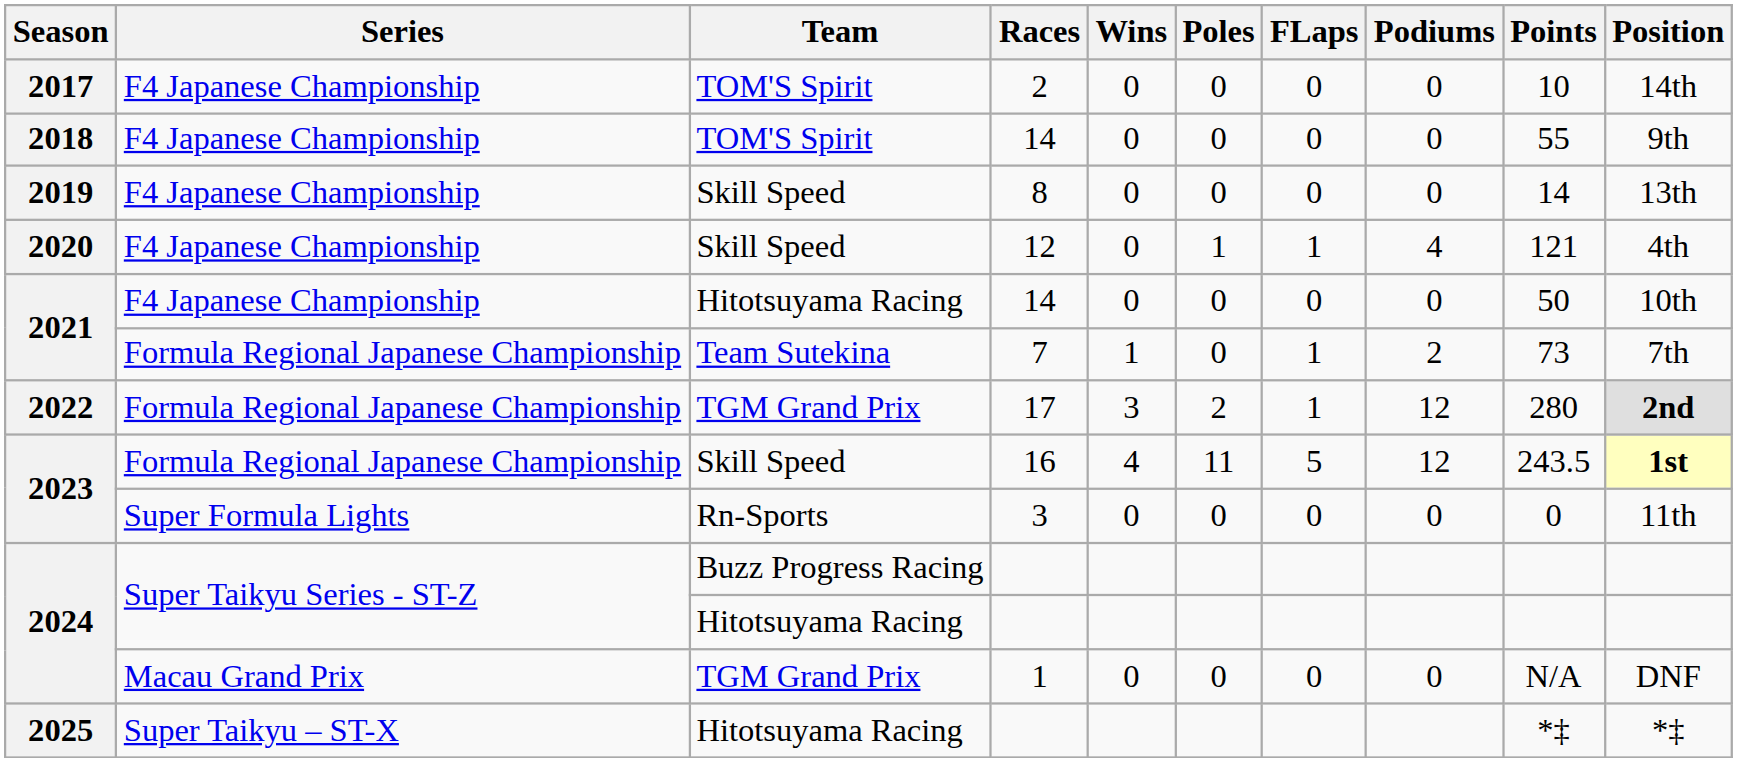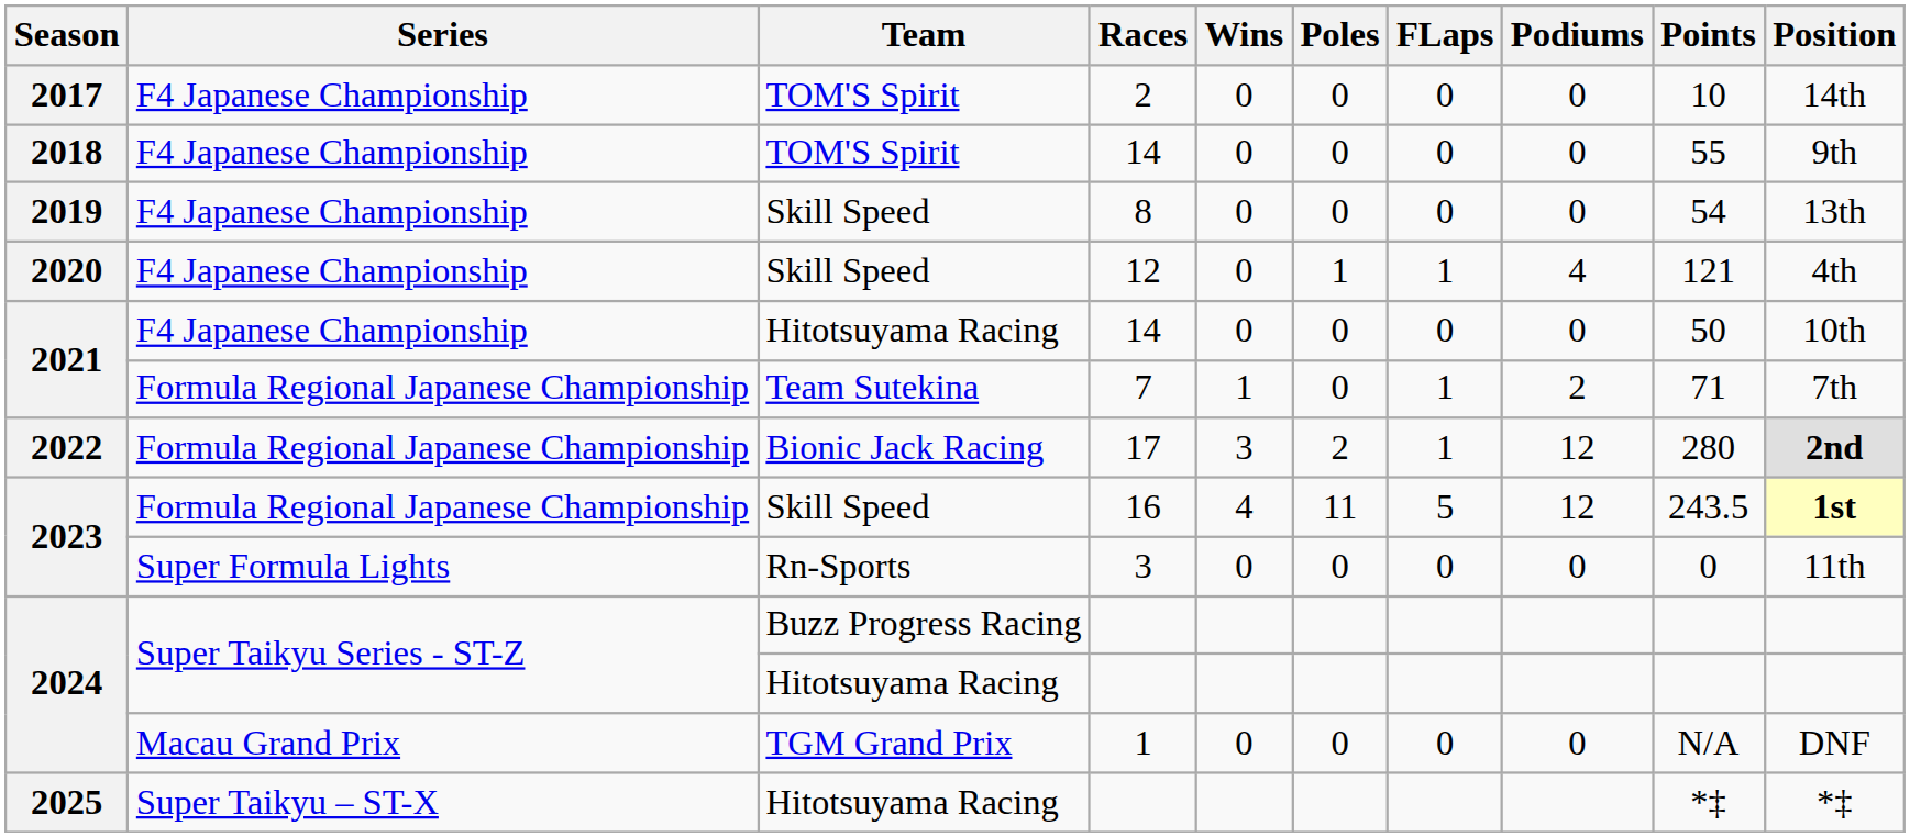8 | Points: 14 -> 54
7 | Points: 73 -> 71
17 | Team: TGM Grand Prix -> Bionic Jack Racing
